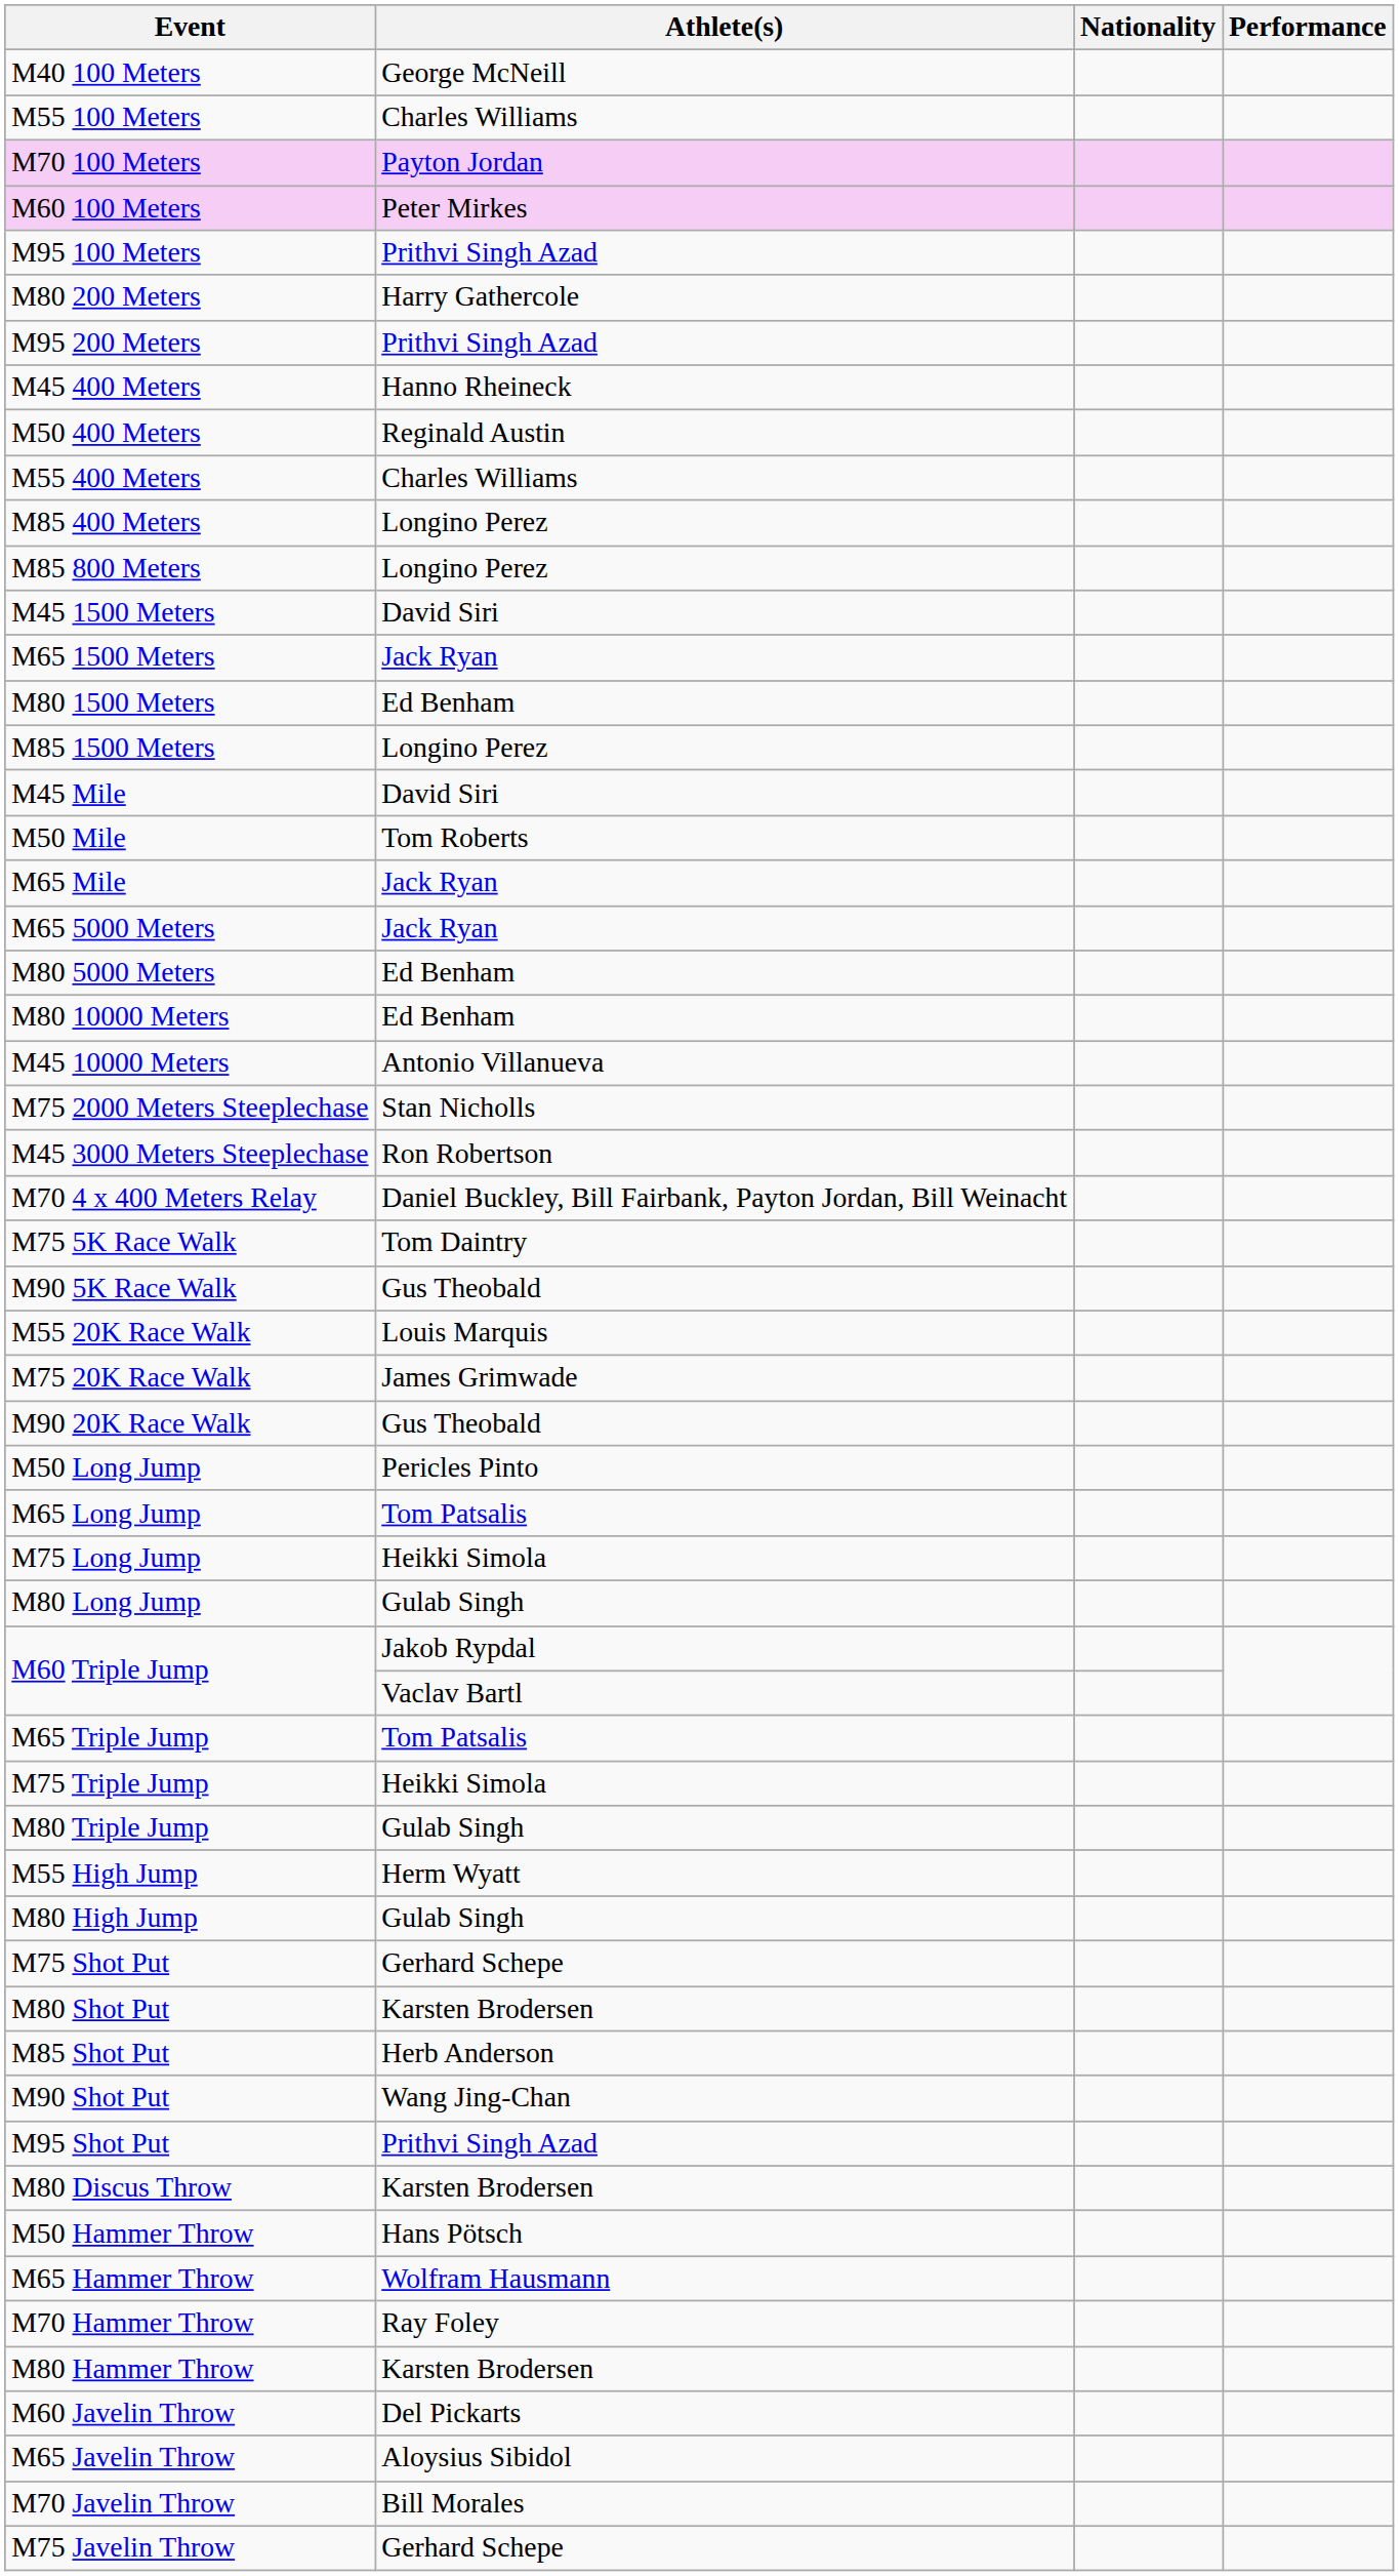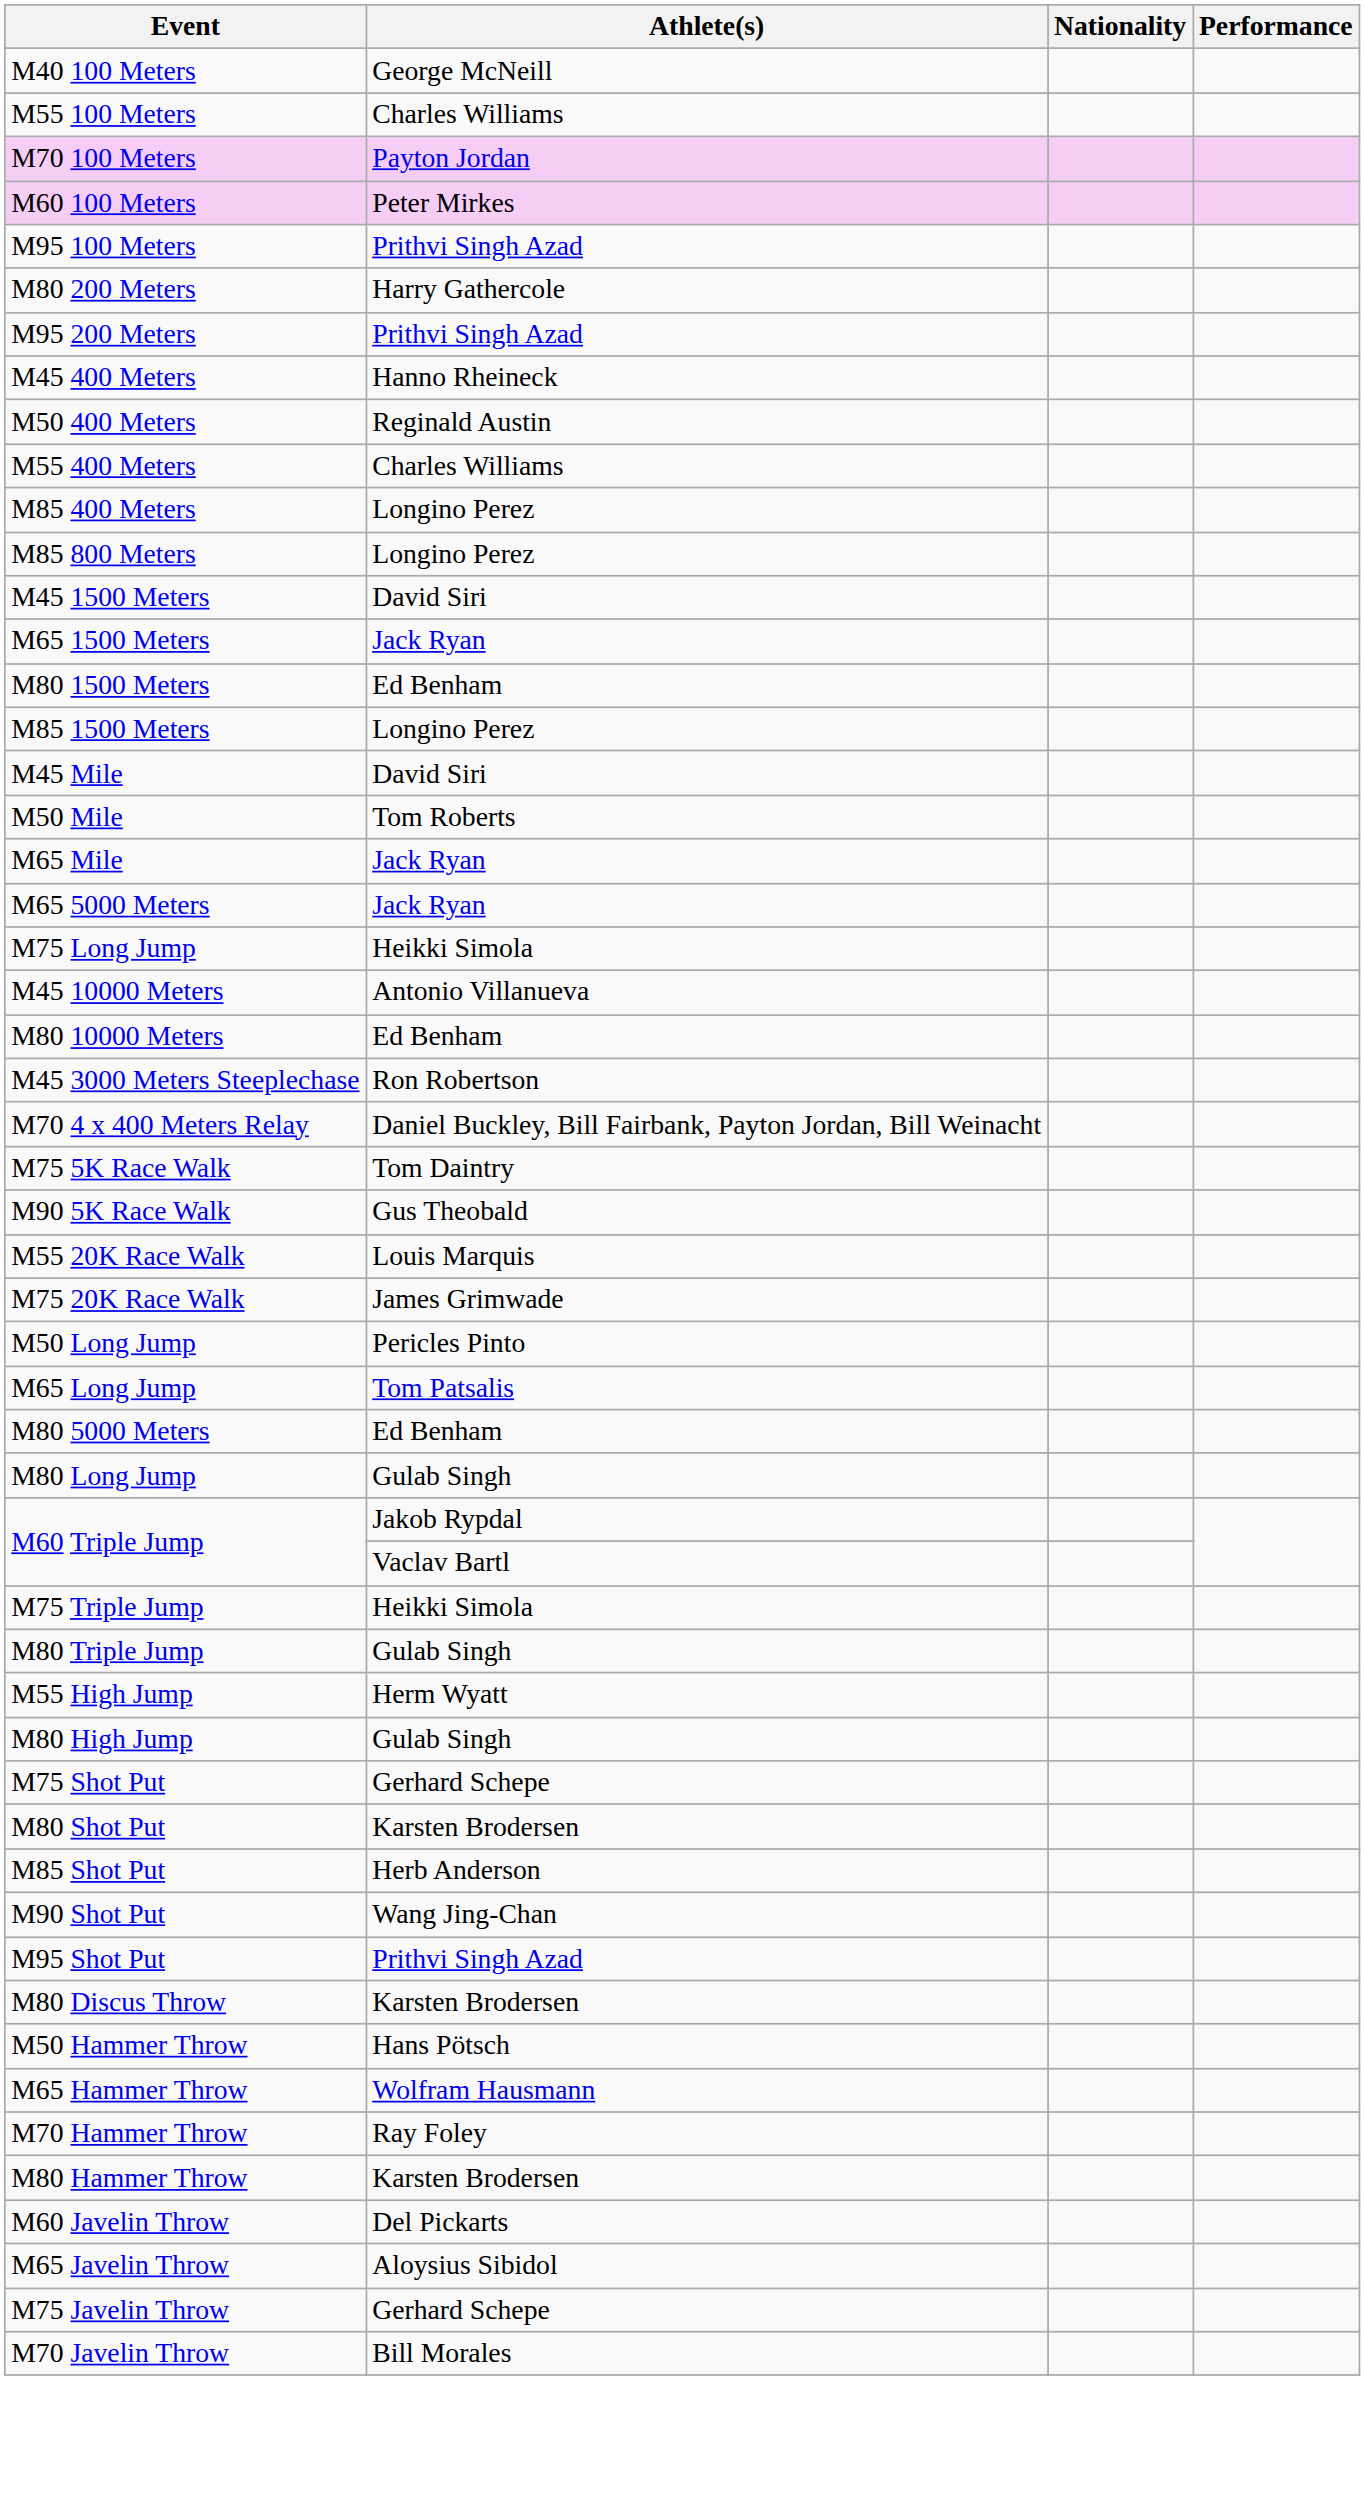rows swapped: M80 5000 Meters <-> M75 Long Jump
rows swapped: M45 10000 Meters <-> M80 10000 Meters
- row: M75 2000 Meters Steeplechase | Stan Nicholls
- row: M90 20K Race Walk | Gus Theobald
- row: M65 Triple Jump | Tom Patsalis
rows swapped: M70 Javelin Throw <-> M75 Javelin Throw
